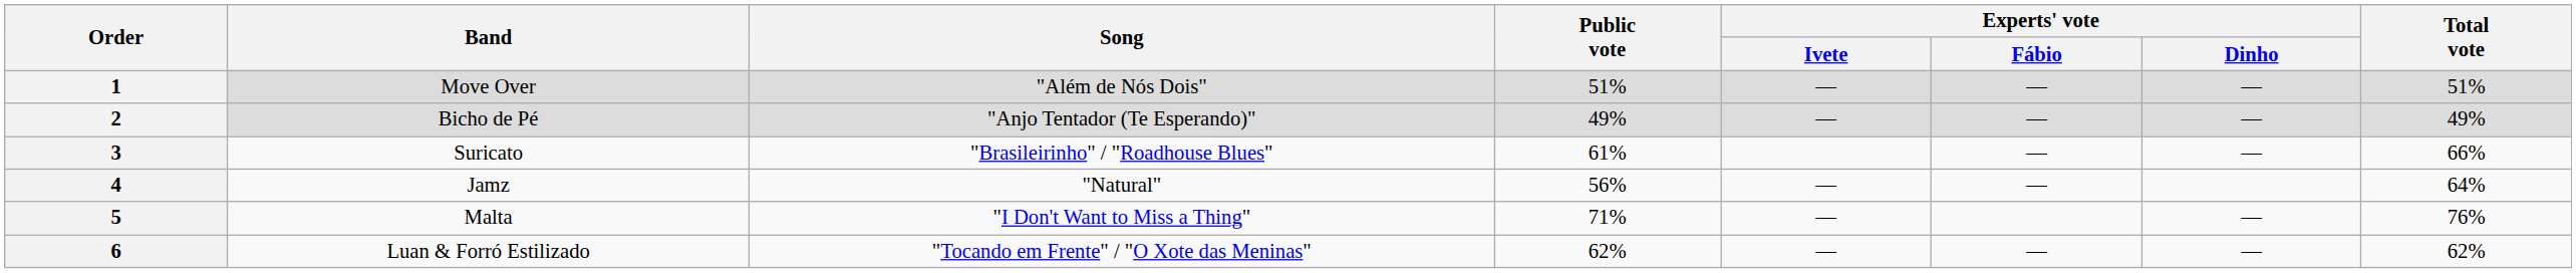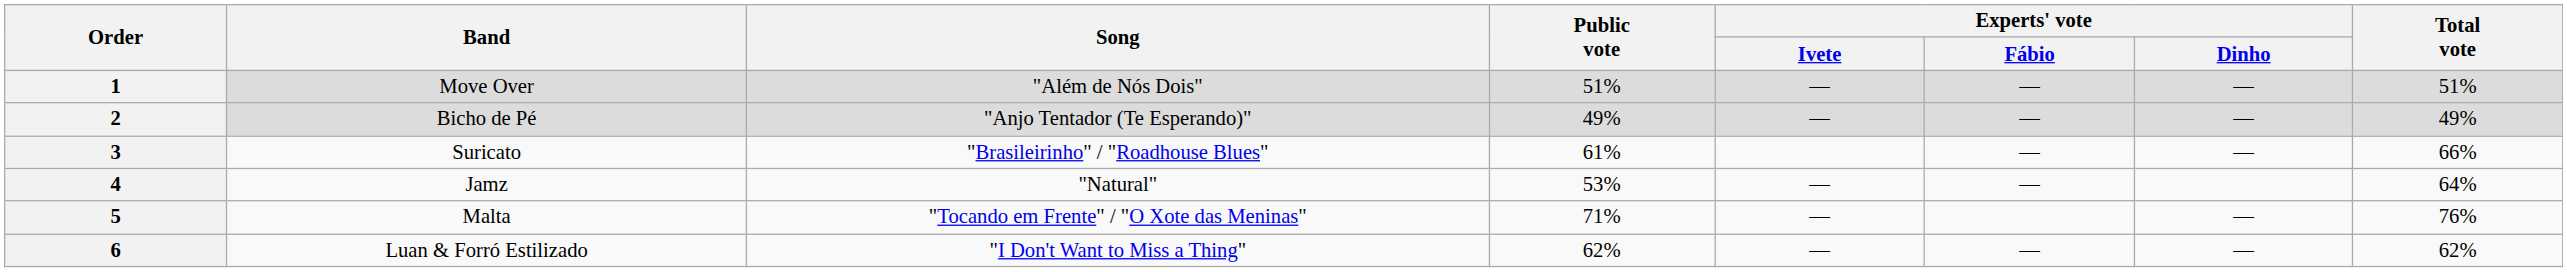4 | Public vote: 56% -> 53%
5 | Song: "I Don't Want to Miss a Thing" -> "Tocando em Frente" / "O Xote das Meninas"
6 | Song: "Tocando em Frente" / "O Xote das Meninas" -> "I Don't Want to Miss a Thing"
